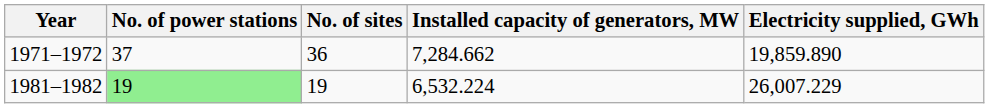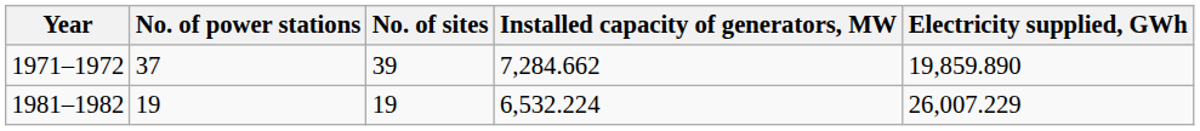1971–1972 | No. of sites: 36 -> 39
1981–1982 | No. of power stations: lightgreen background -> no background
